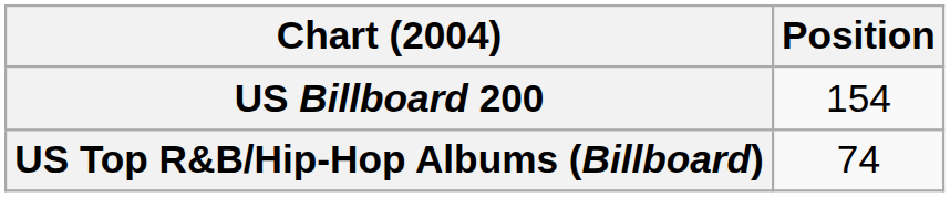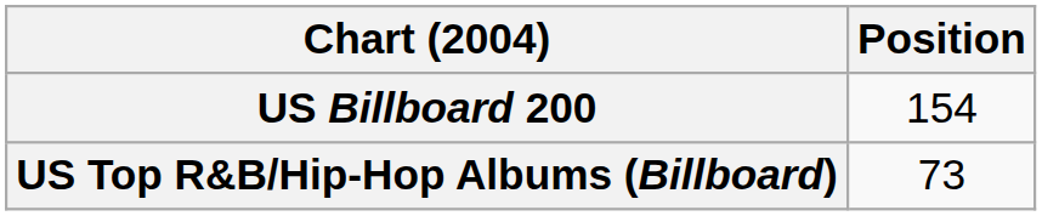US Top R&B/Hip-Hop Albums (Billboard) | Position: 74 -> 73
